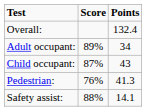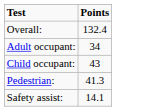- column: Score | 89% | 87% | 76% | 88%
